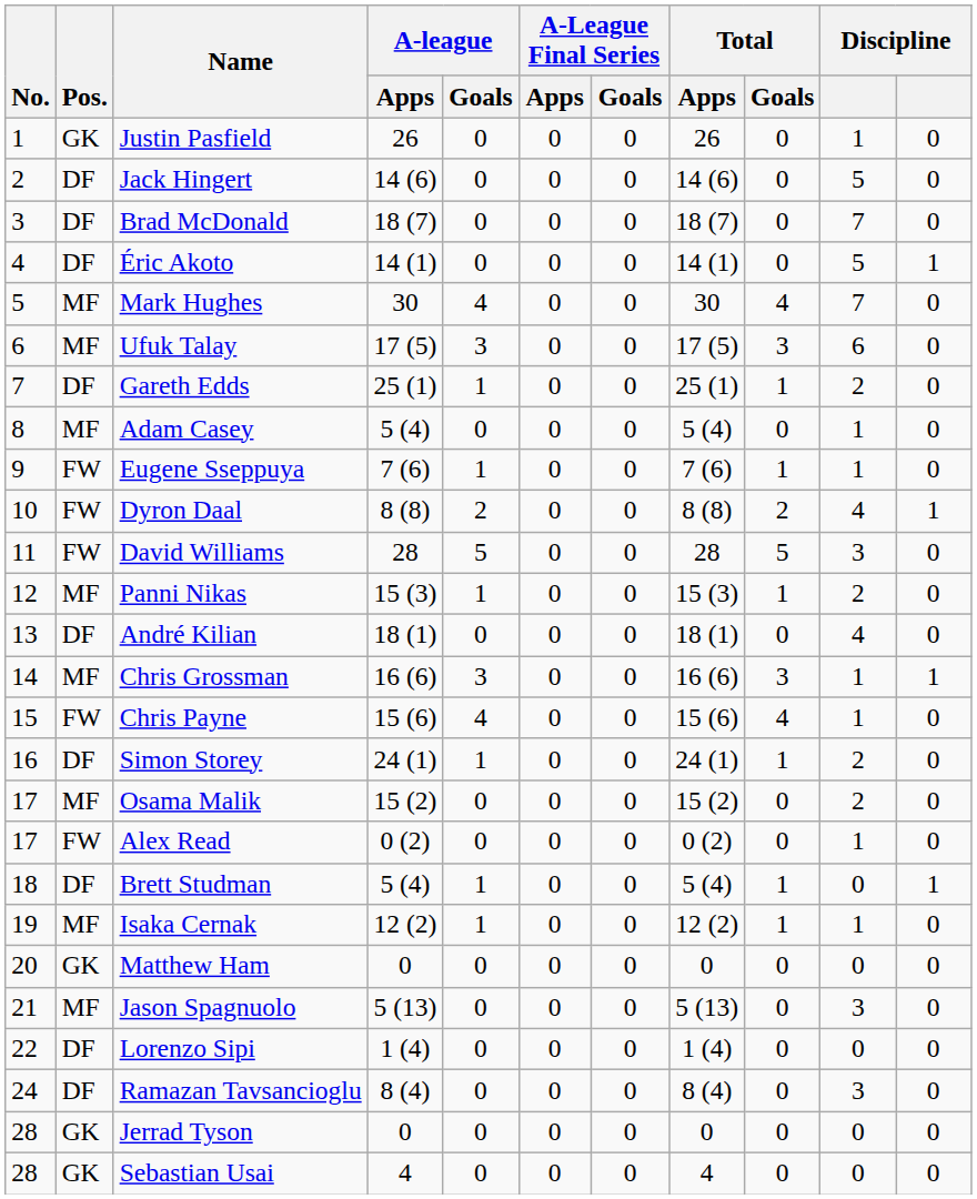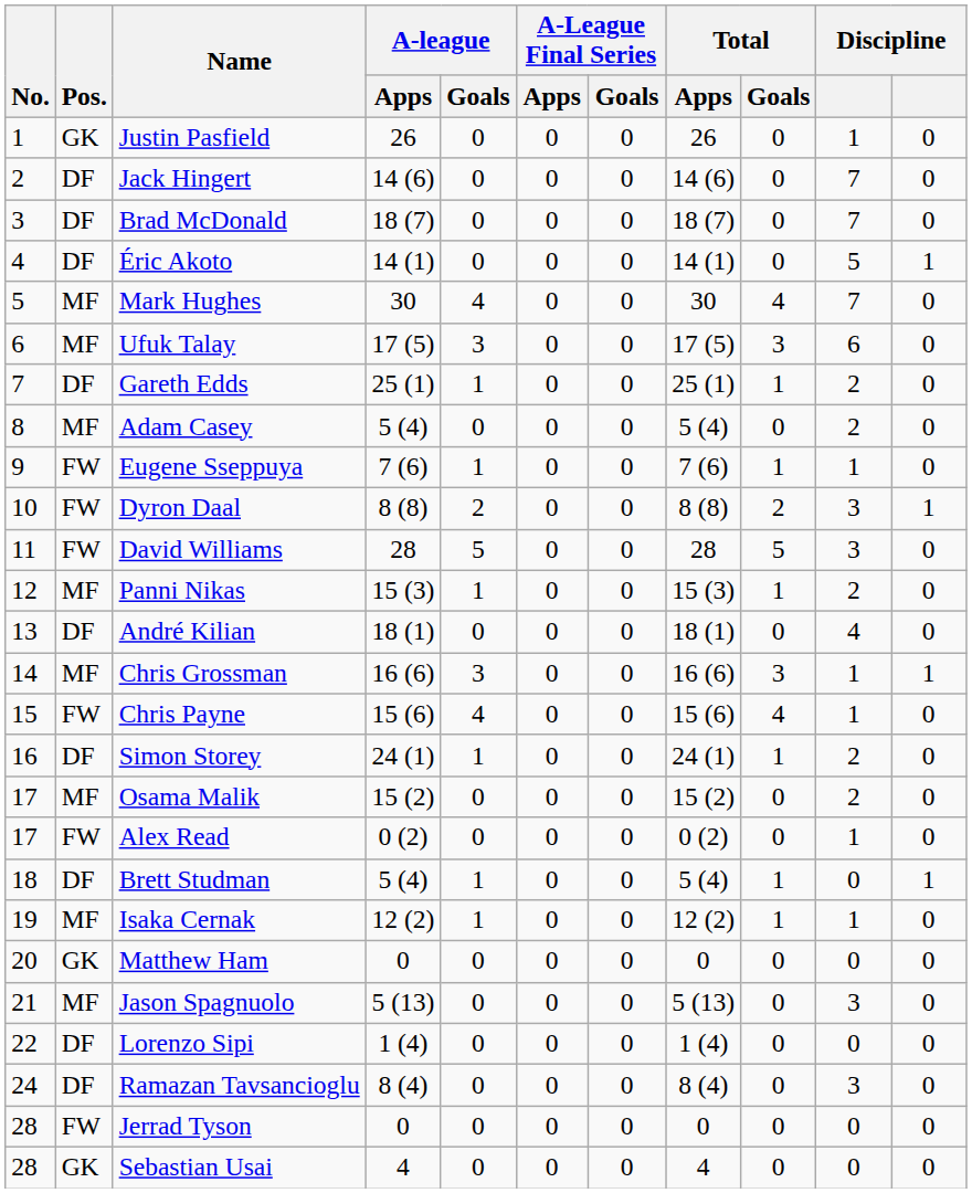Jack Hingert | column 10: 5 -> 7
Adam Casey | column 10: 1 -> 2
Dyron Daal | column 10: 4 -> 3
Jerrad Tyson | Pos.: GK -> FW
